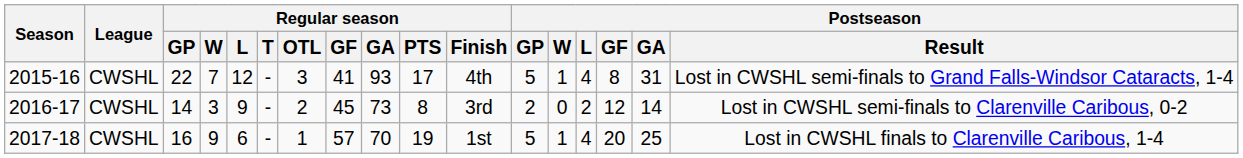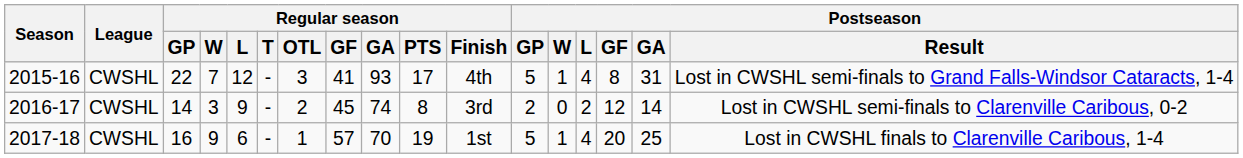2016-17 | Regular season / GA: 73 -> 74
